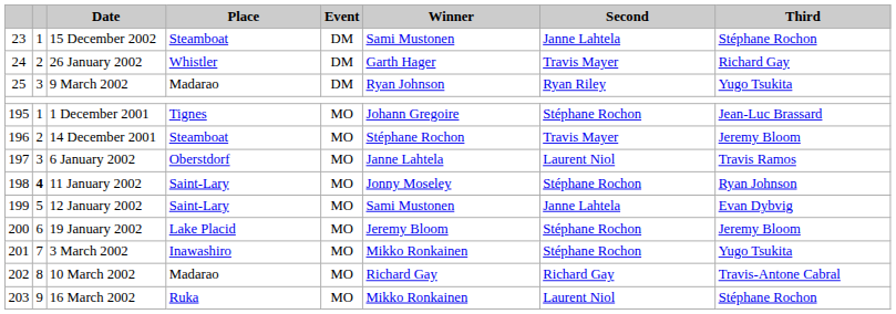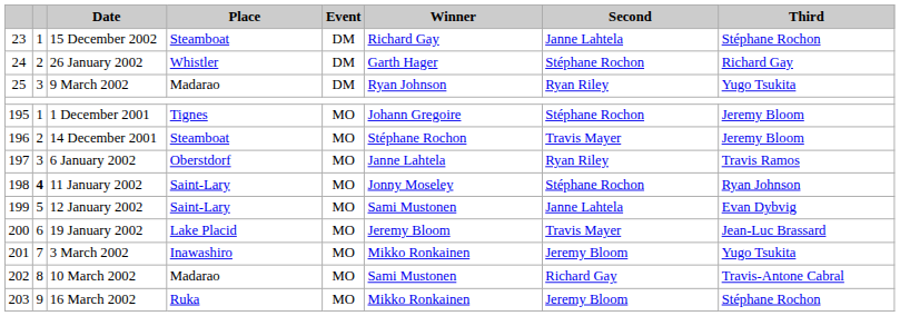15 December 2002 | Winner: Sami Mustonen -> Richard Gay
26 January 2002 | Second: Travis Mayer -> Stéphane Rochon
1 December 2001 | Third: Jean-Luc Brassard -> Jeremy Bloom
6 January 2002 | Second: Laurent Niol -> Ryan Riley
19 January 2002 | Second: Stéphane Rochon -> Travis Mayer
19 January 2002 | Third: Jeremy Bloom -> Jean-Luc Brassard
3 March 2002 | Second: Stéphane Rochon -> Jeremy Bloom
10 March 2002 | Winner: Richard Gay -> Sami Mustonen
16 March 2002 | Second: Laurent Niol -> Jeremy Bloom
